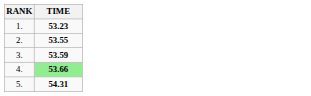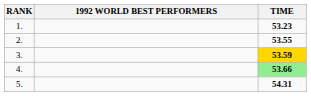+ column: 1992 WORLD BEST PERFORMERS
3. | TIME: no background -> gold background
